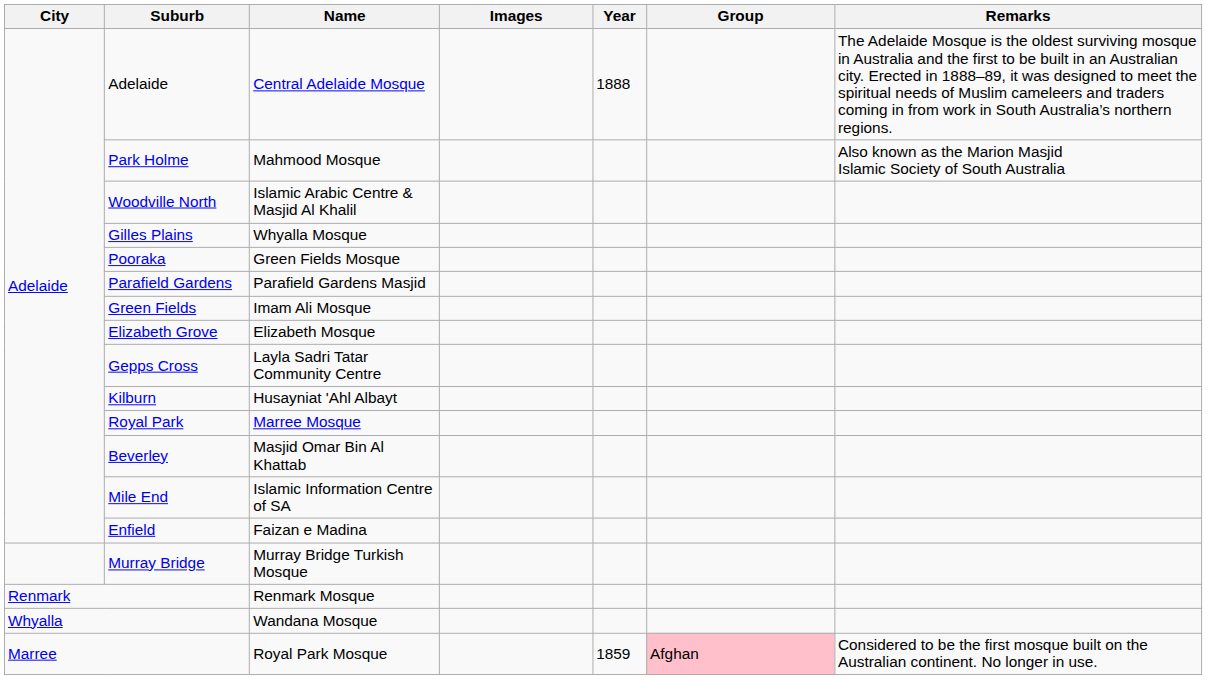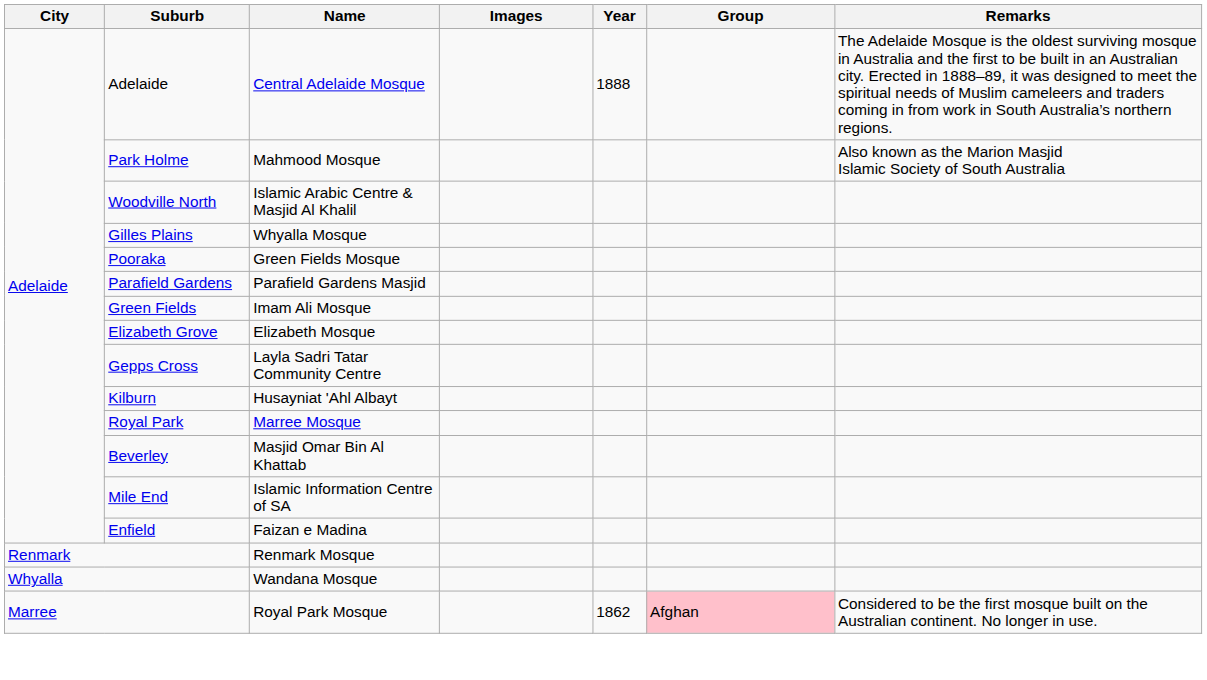- row: Murray Bridge | Murray Bridge Turkish Mosque
Marree | Year: 1859 -> 1862
